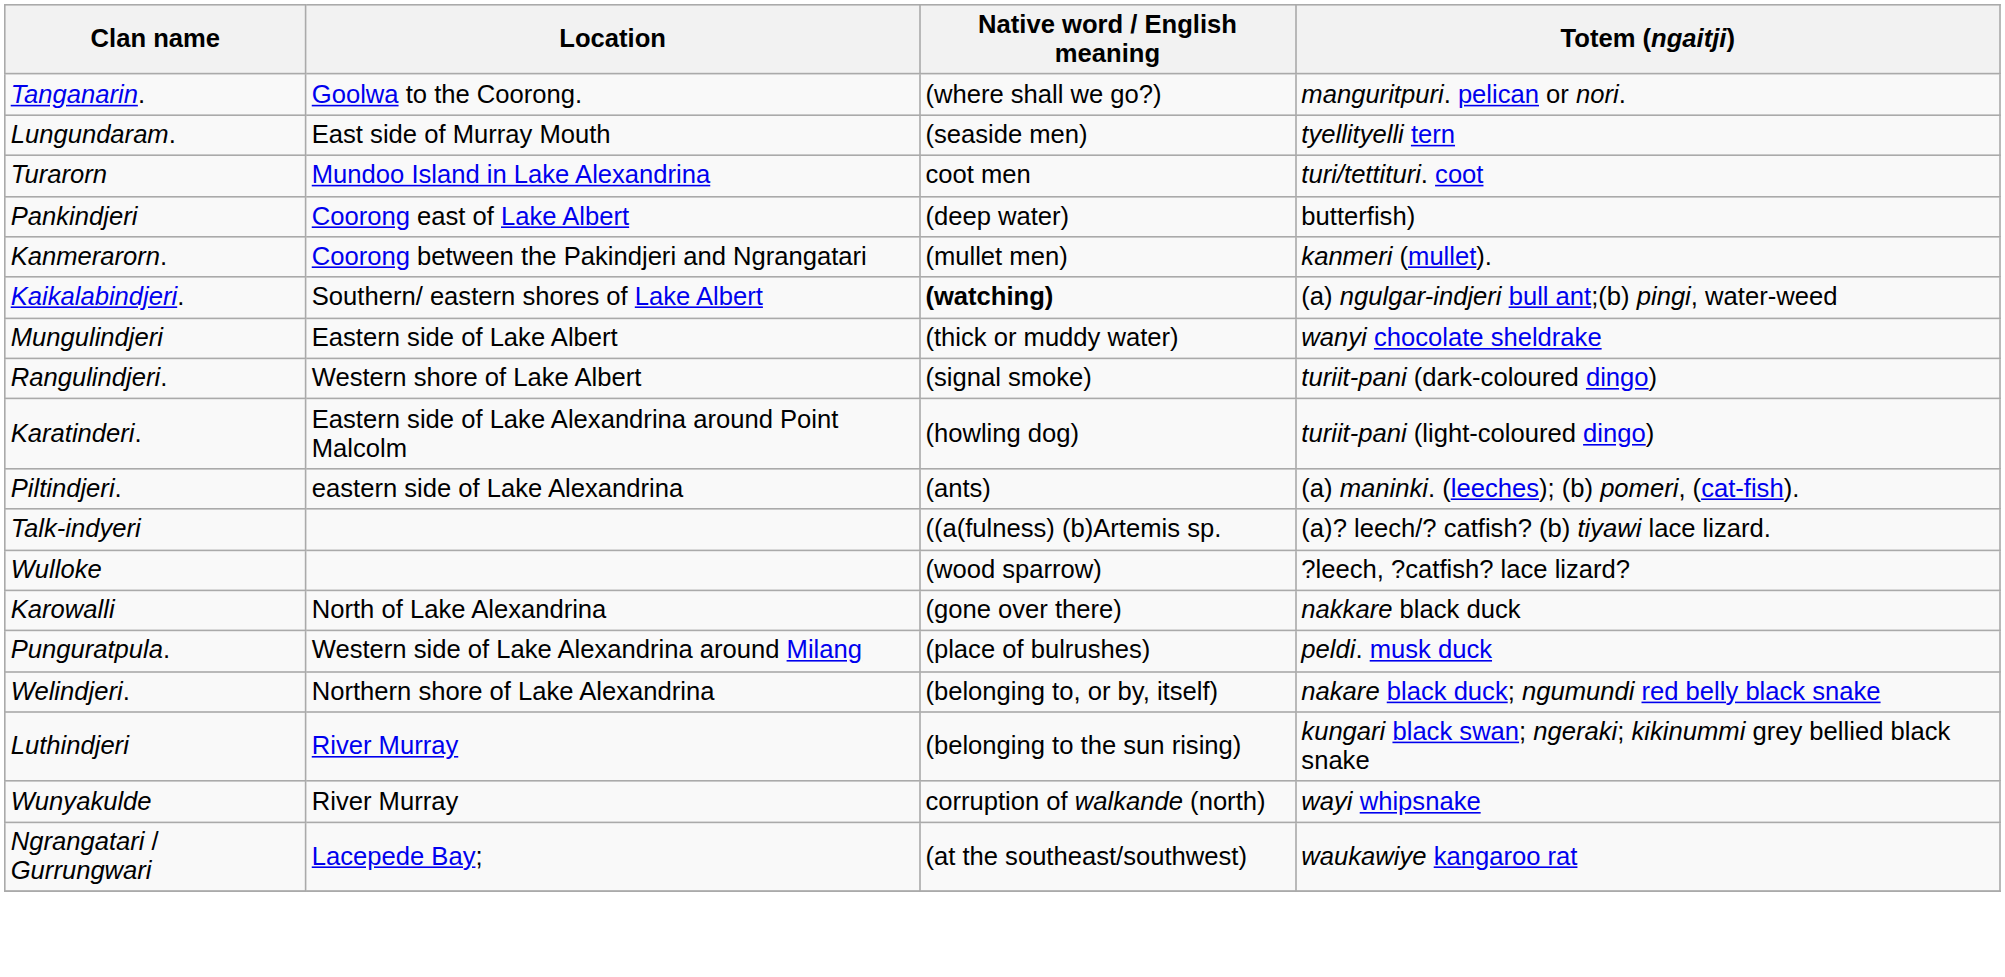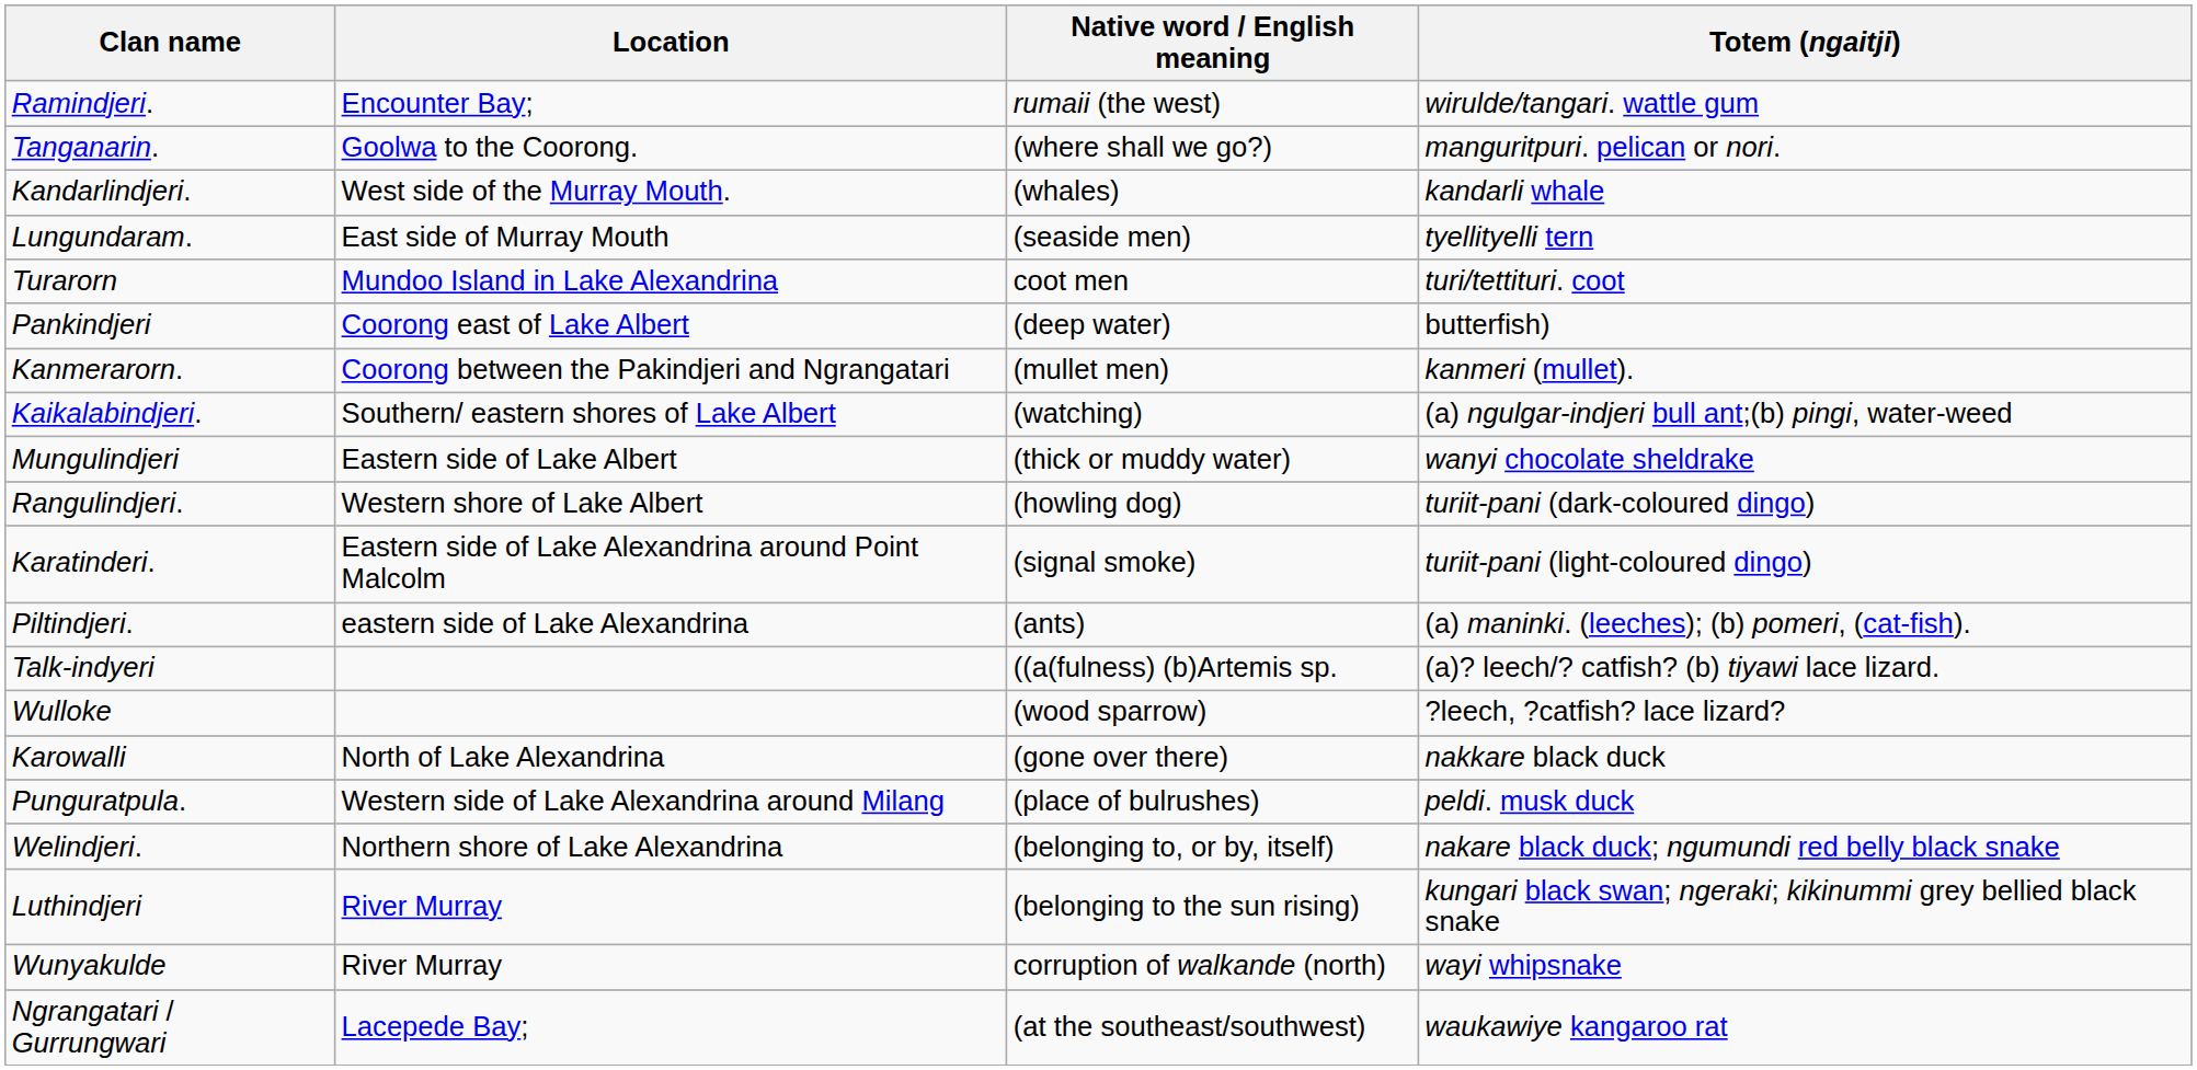+ row: Ramindjeri. | Encounter Bay; | rumaii (the west) | wirulde/tangari. wattle gum
+ row: Kandarlindjeri. | West side of the Murray Mouth. | (whales) | kandarli whale
Kaikalabindjeri. | Native word / English meaning: bold -> normal
Rangulindjeri. | Native word / English meaning: (signal smoke) -> (howling dog)
Karatinderi. | Native word / English meaning: (howling dog) -> (signal smoke)
